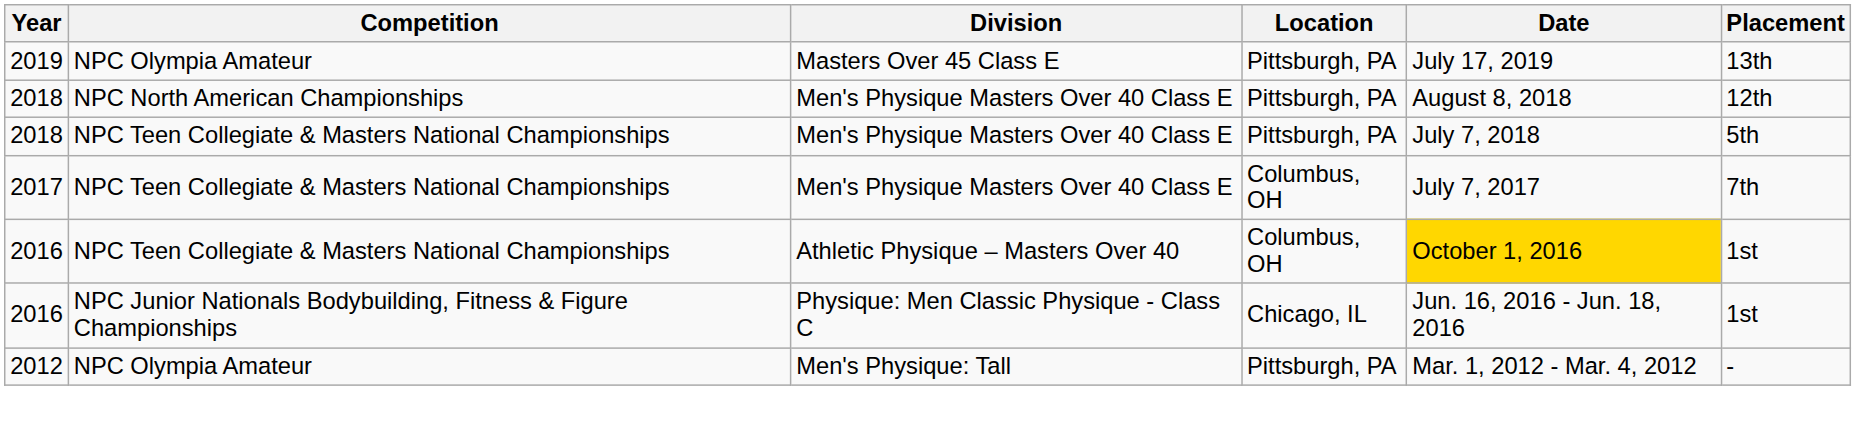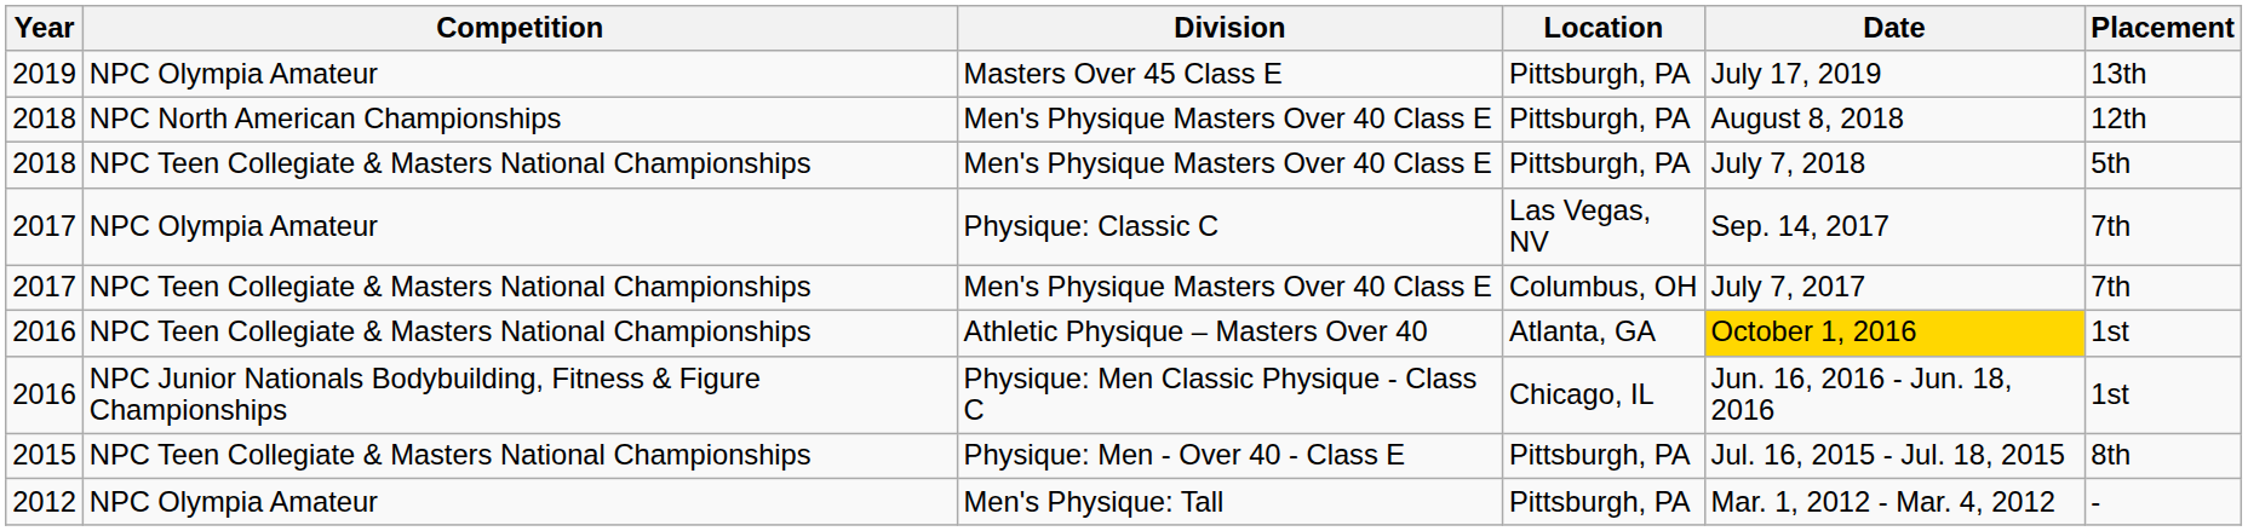+ row: 2017 | NPC Olympia Amateur | Physique: Classic C | Las Vegas, NV | Sep. 14, 2017 | 7th
Athletic Physique – Masters Over 40 | Location: Columbus, OH -> Atlanta, GA
+ row: 2015 | NPC Teen Collegiate & Masters National Championships | Physique: Men - Over 40 - Class E | Pittsburgh, PA | Jul. 16, 2015 - Jul. 18, 2015 | 8th
